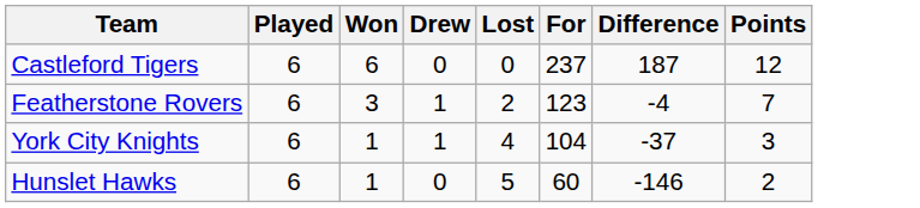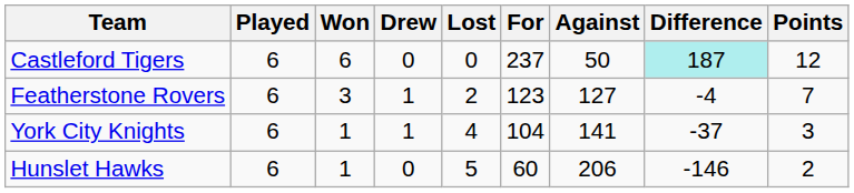+ column: Against | 50 | 127 | 141 | 206
Castleford Tigers | Difference: no background -> paleturquoise background
